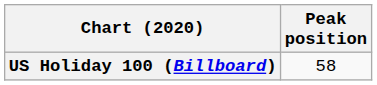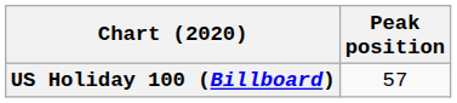US Holiday 100 (Billboard) | Peak position: 58 -> 57
